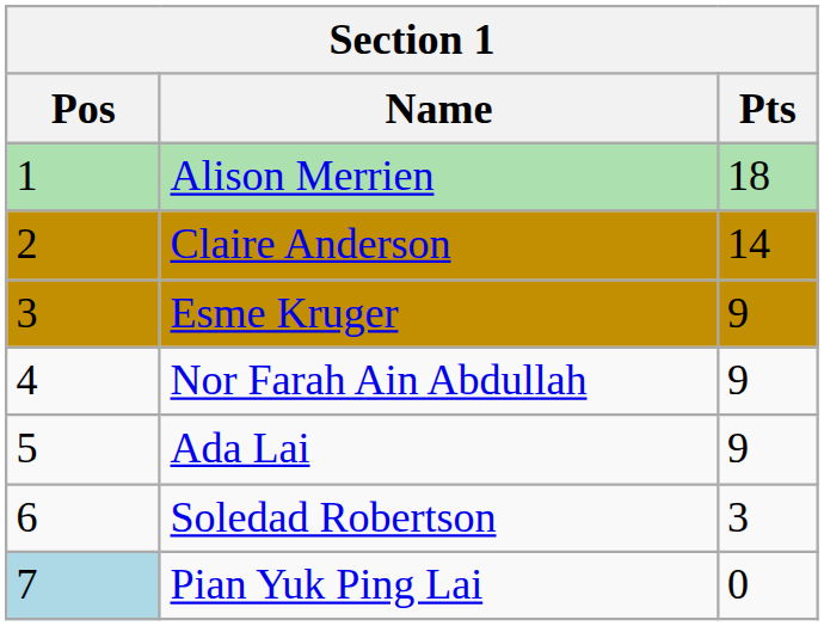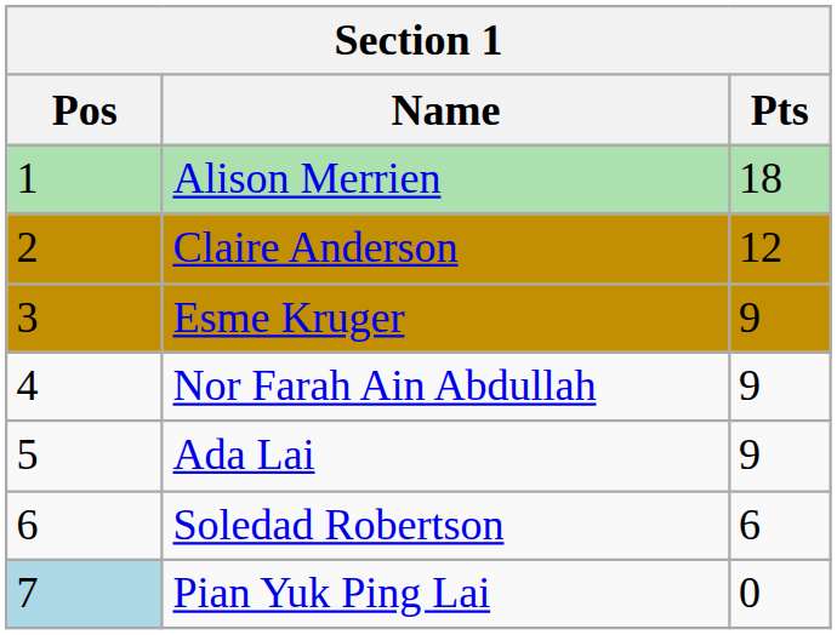Claire Anderson | Pts: 14 -> 12
Soledad Robertson | Pts: 3 -> 6
